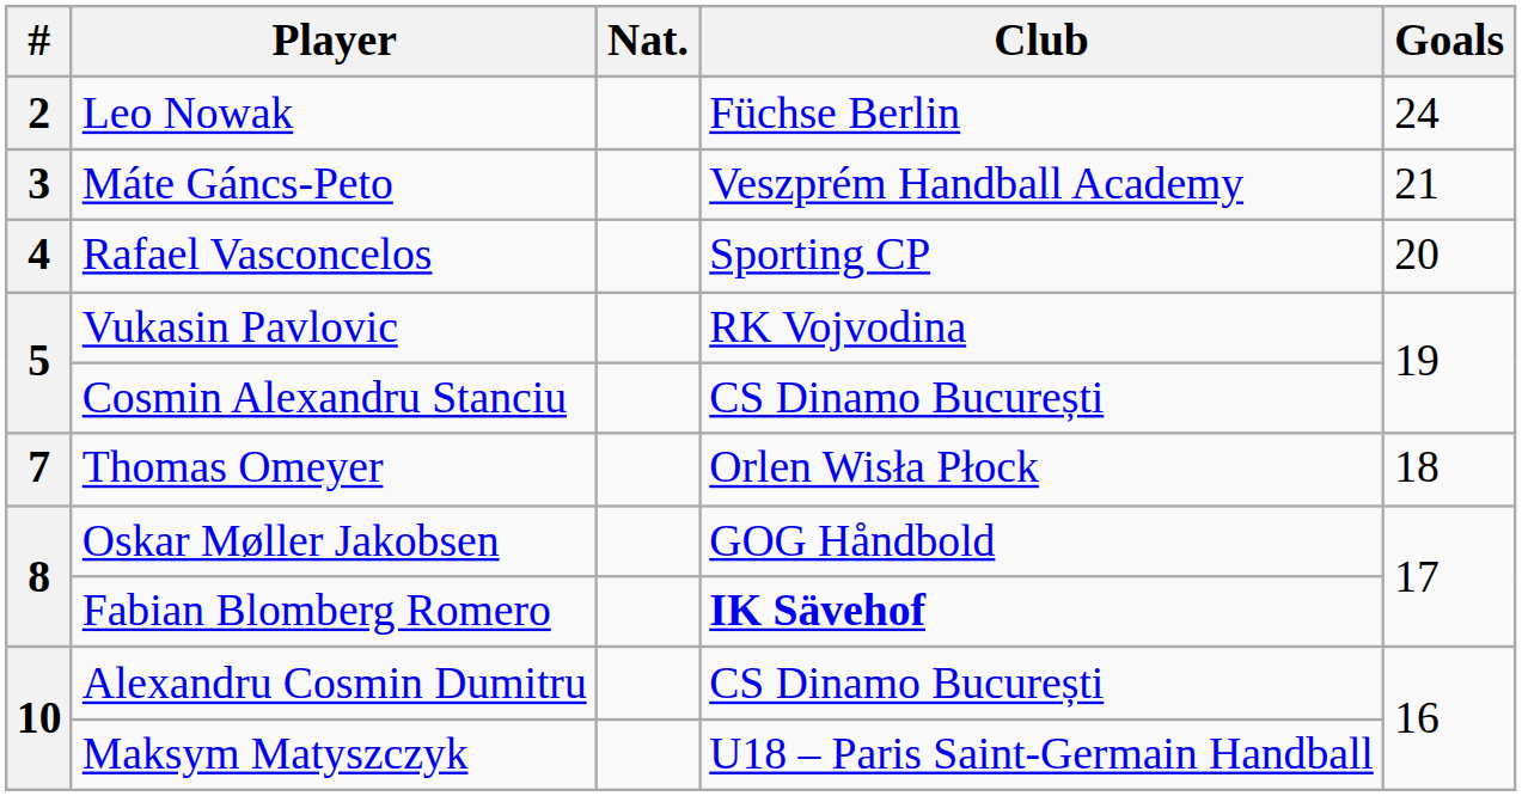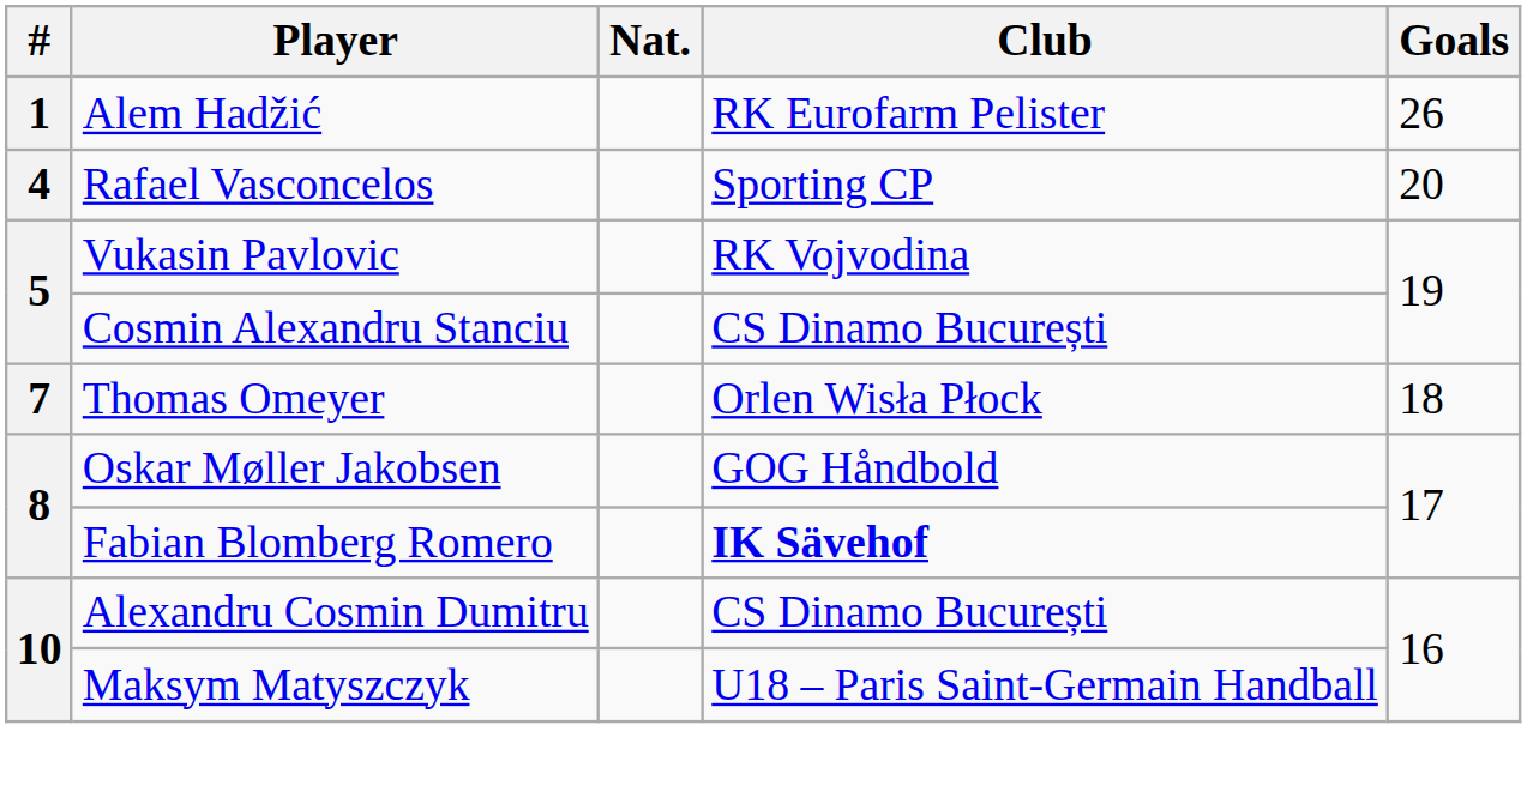+ row: 1 | Alem Hadžić | RK Eurofarm Pelister | 26
- row: 2 | Leo Nowak | Füchse Berlin | 24
- row: 3 | Máte Gáncs-Peto | Veszprém Handball Academy | 21
